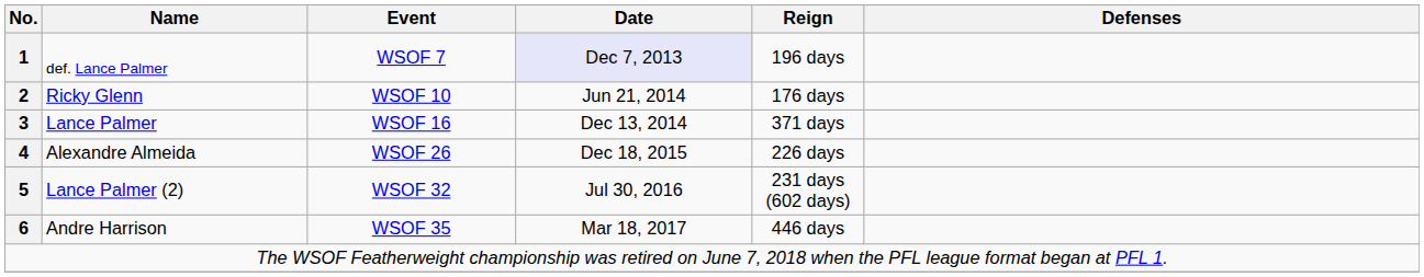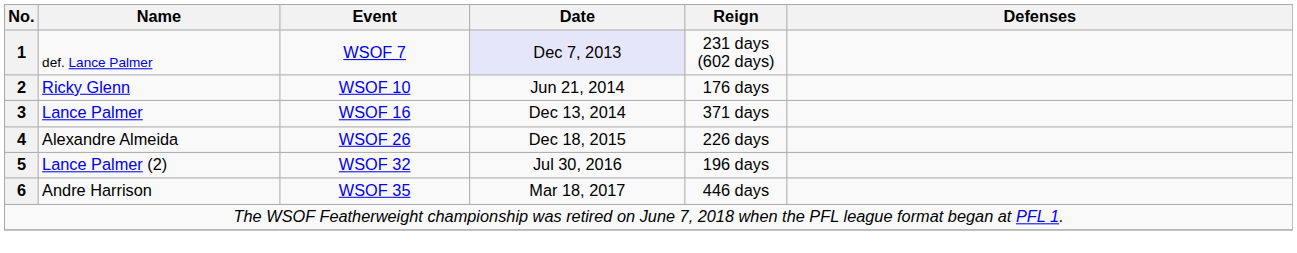def. Lance Palmer | Reign: 196 days -> 231 days (602 days)
Lance Palmer (2) | Reign: 231 days (602 days) -> 196 days
